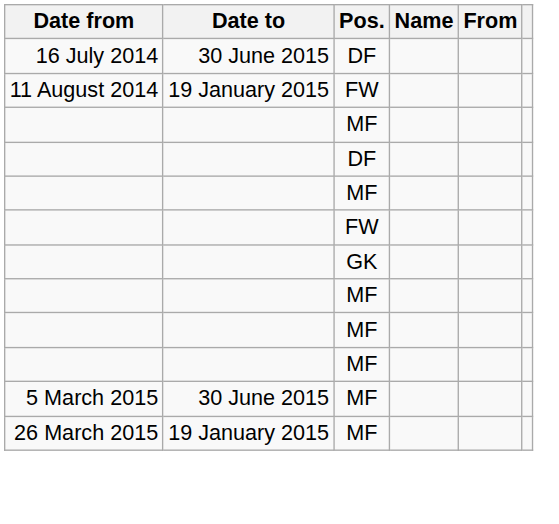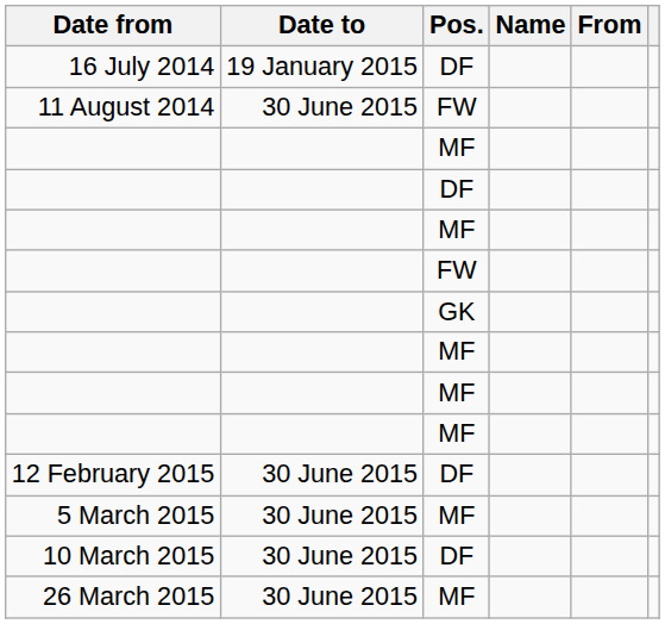16 July 2014 | Date to: 30 June 2015 -> 19 January 2015
11 August 2014 | Date to: 19 January 2015 -> 30 June 2015
+ row: 12 February 2015 | 30 June 2015 | DF
+ row: 10 March 2015 | 30 June 2015 | DF
26 March 2015 | Date to: 19 January 2015 -> 30 June 2015
